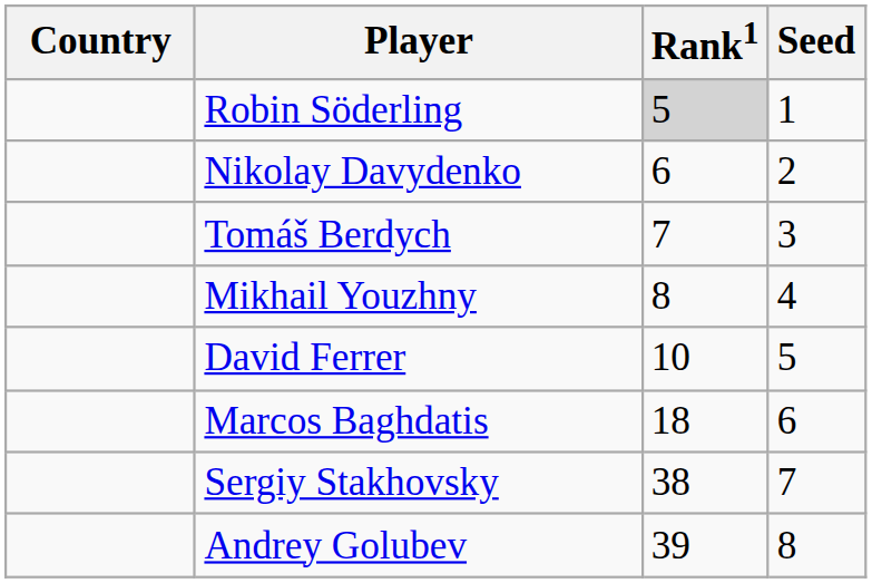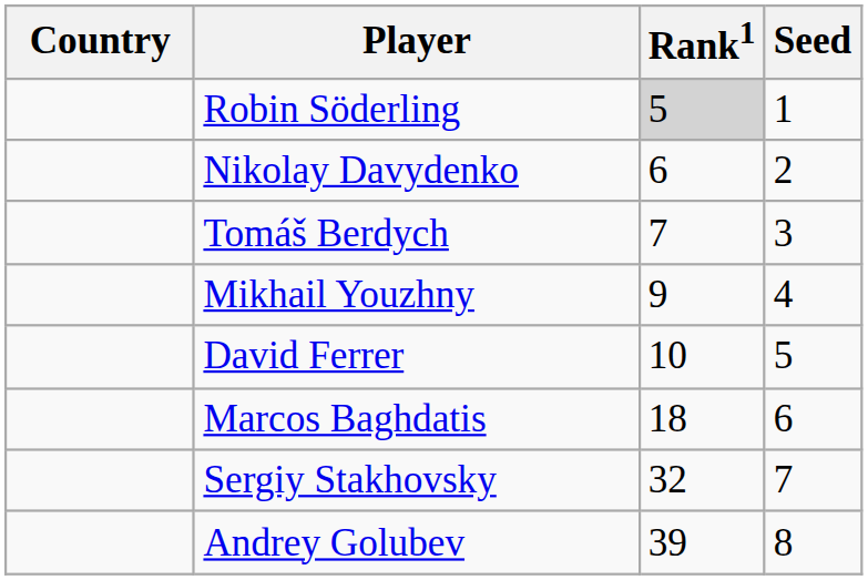Mikhail Youzhny | Rank1: 8 -> 9
Sergiy Stakhovsky | Rank1: 38 -> 32
